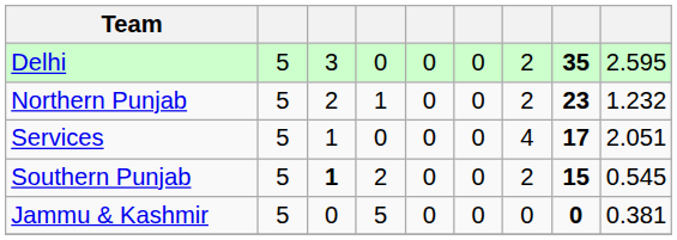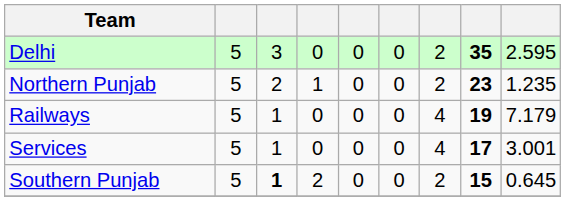Northern Punjab | column 9: 1.232 -> 1.235
+ row: Railways | 5 | 1 | 0 | 0 | 0 | 4 | 19 | 7.179
Services | column 9: 2.051 -> 3.001
Southern Punjab | column 9: 0.545 -> 0.645
- row: Jammu & Kashmir | 5 | 0 | 5 | 0 | 0 | 0 | 0 | 0.381
